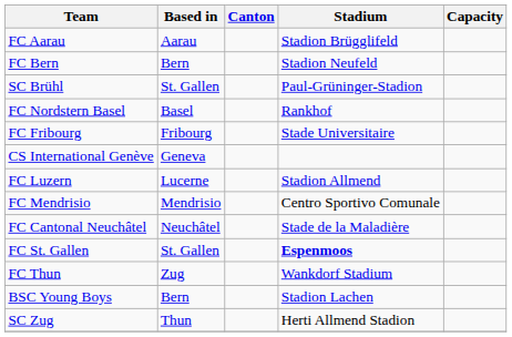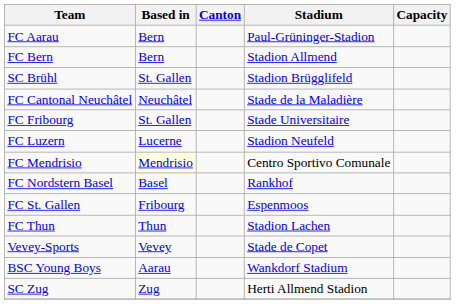FC Aarau | Based in: Aarau -> Bern
FC Aarau | Stadium: Stadion Brügglifeld -> Paul-Grüninger-Stadion
FC Bern | Stadium: Stadion Neufeld -> Stadion Allmend
SC Brühl | Stadium: Paul-Grüninger-Stadion -> Stadion Brügglifeld
rows swapped: FC Cantonal Neuchâtel <-> FC Nordstern Basel
FC Fribourg | Based in: Fribourg -> St. Gallen
- row: CS International Genève | Geneva
FC Luzern | Stadium: Stadion Allmend -> Stadion Neufeld
FC Mendrisio | Based in: no background -> lightyellow background
FC St. Gallen | Based in: St. Gallen -> Fribourg
FC St. Gallen | Stadium: bold -> normal
FC Thun | Based in: Zug -> Thun
FC Thun | Stadium: Wankdorf Stadium -> Stadion Lachen
+ row: Vevey-Sports | Vevey | Stade de Copet
BSC Young Boys | Based in: Bern -> Aarau
BSC Young Boys | Stadium: Stadion Lachen -> Wankdorf Stadium
SC Zug | Based in: Thun -> Zug
